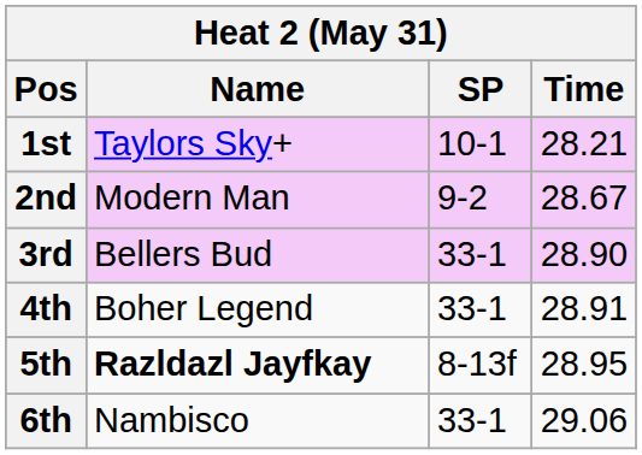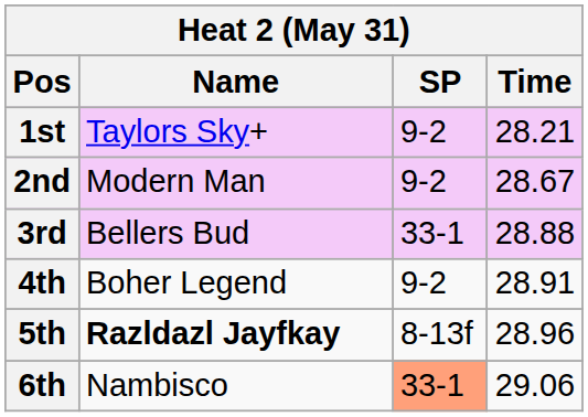1st | SP: 10-1 -> 9-2
3rd | Time: 28.90 -> 28.88
4th | SP: 33-1 -> 9-2
5th | Time: 28.95 -> 28.96
6th | SP: no background -> lightsalmon background
